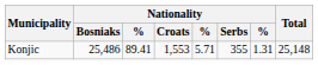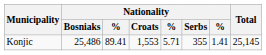Konjic | column 7: 1.31 -> 1.41
Konjic | Total: 25,148 -> 25,145
